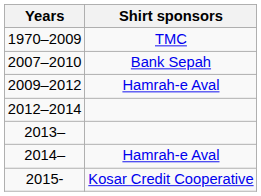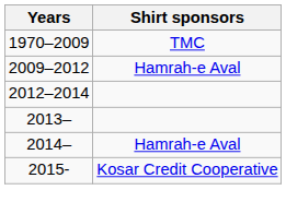- row: 2007–2010 | Bank Sepah
